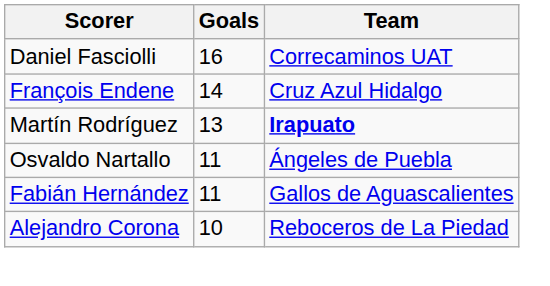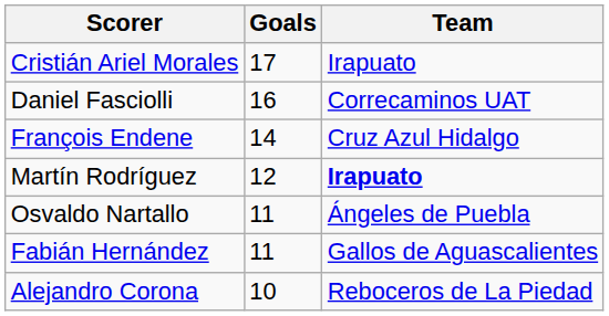+ row: Cristián Ariel Morales | 17 | Irapuato
Martín Rodríguez | Goals: 13 -> 12
